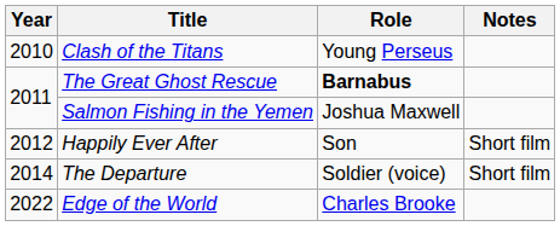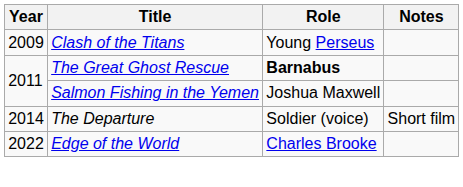Clash of the Titans | Year: 2010 -> 2009
- row: 2012 | Happily Ever After | Son | Short film
